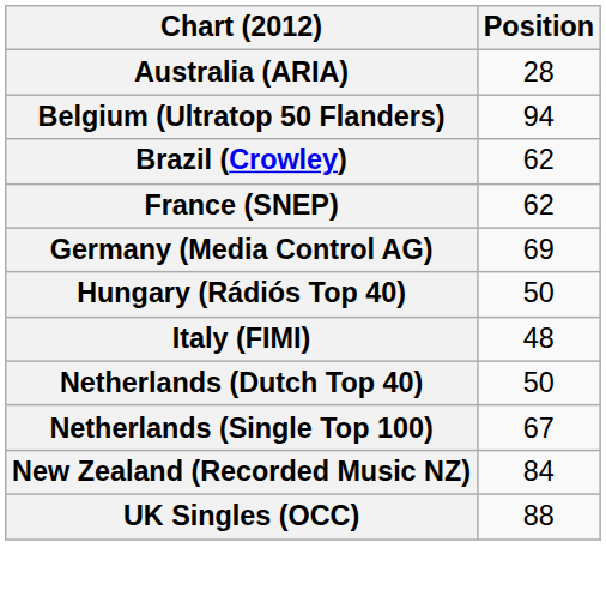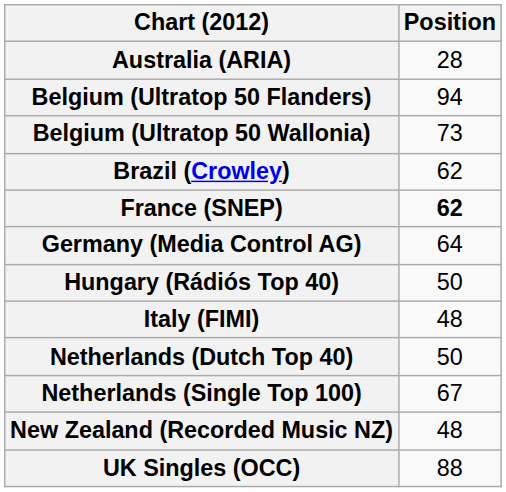+ row: Belgium (Ultratop 50 Wallonia) | 73
France (SNEP) | Position: normal -> bold
Germany (Media Control AG) | Position: 69 -> 64
New Zealand (Recorded Music NZ) | Position: 84 -> 48
